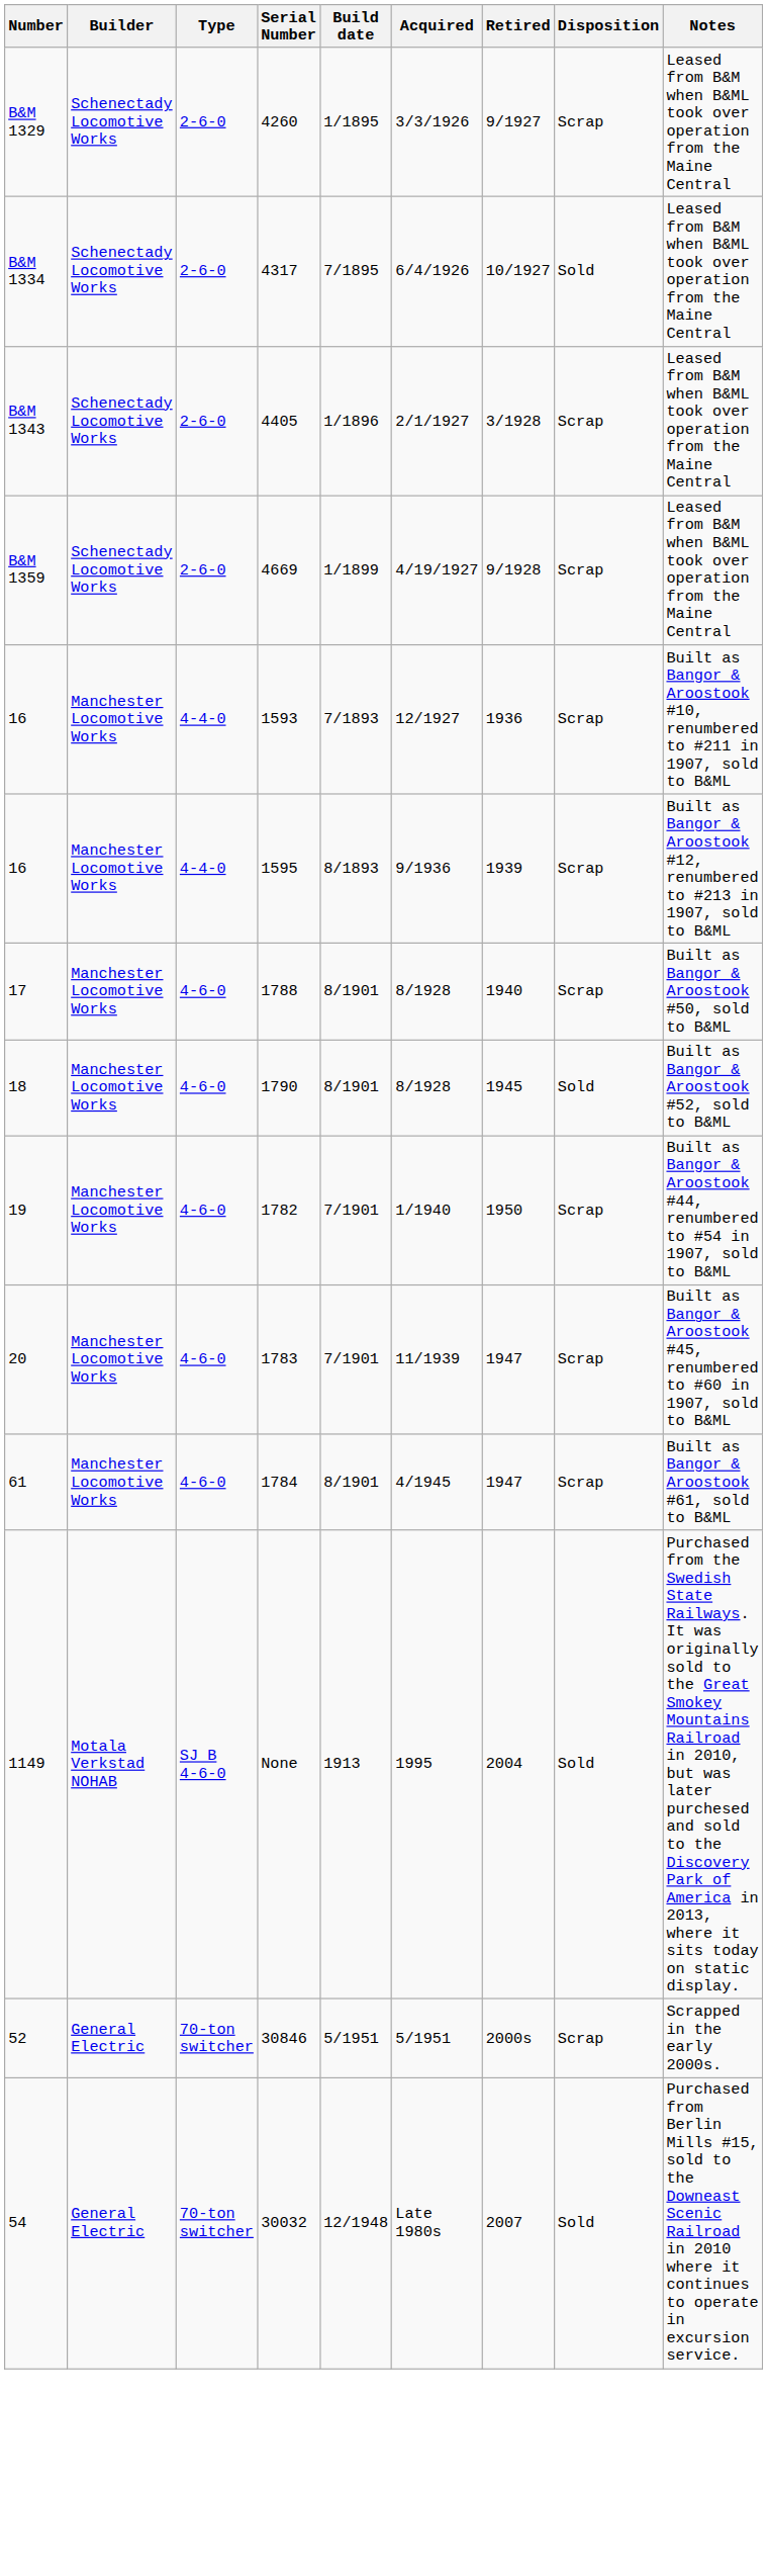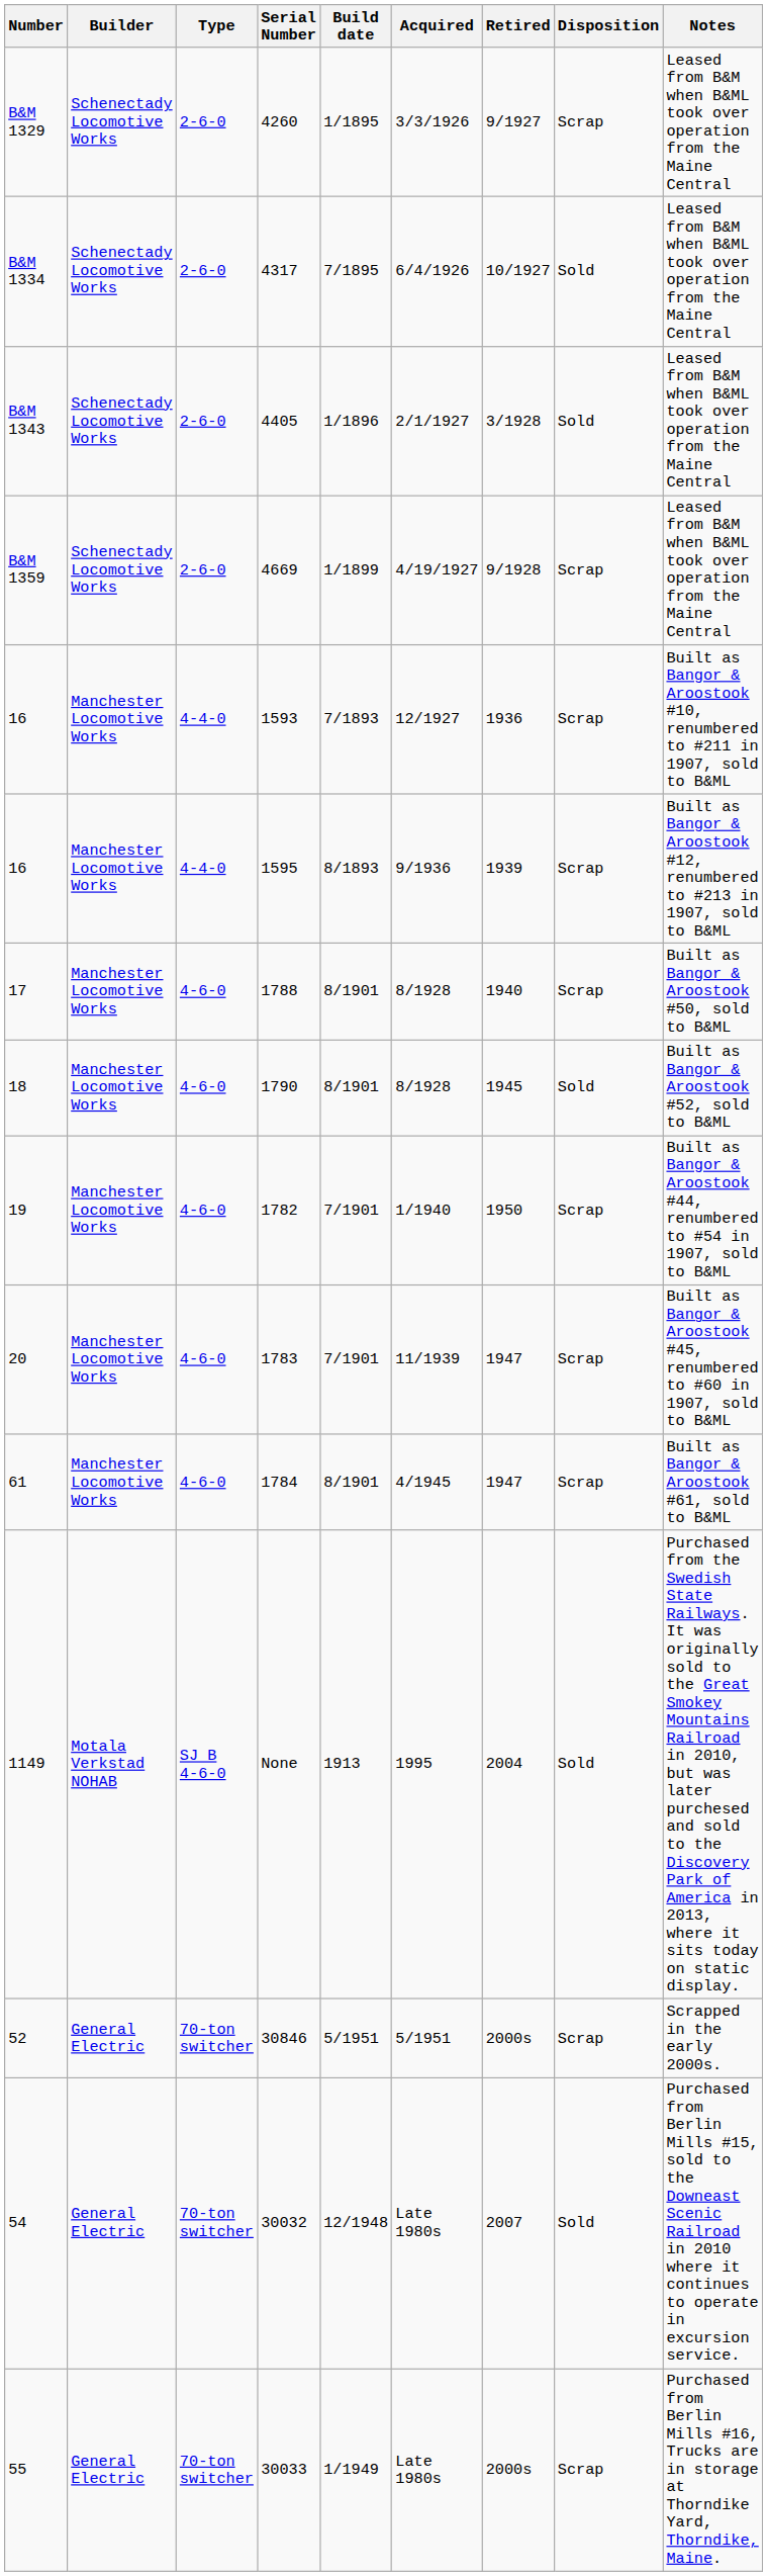4405 | Disposition: Scrap -> Sold
+ row: 55 | General Electric | 70-ton switcher | 30033 | 1/1949 | Late 1980s | 2000s | Scrap | Purchased from Berlin Mills #16, Trucks are in storage at Thorndike Yard, Thorndike, Maine.
